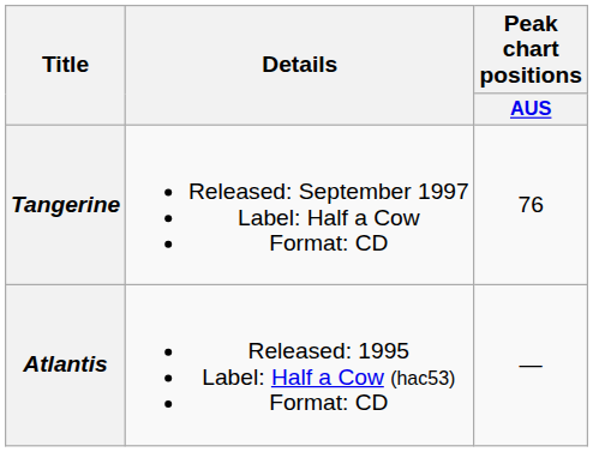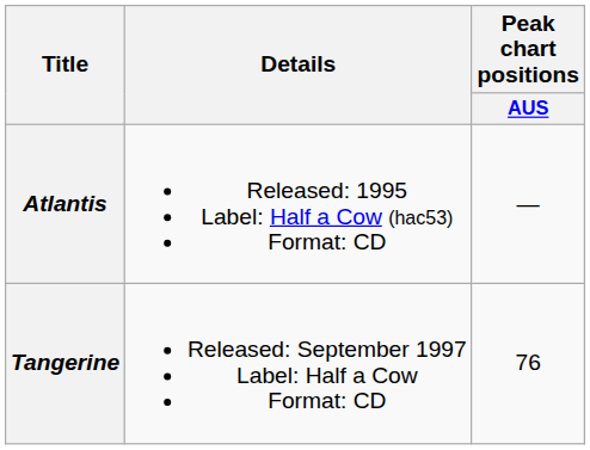rows swapped: Atlantis <-> Tangerine
